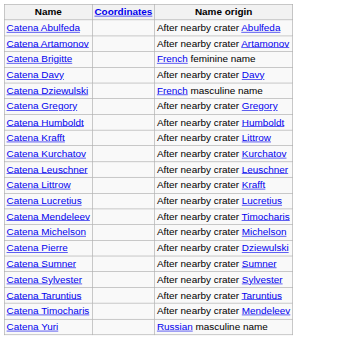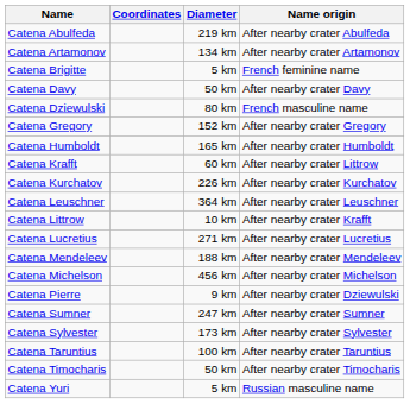+ column: Diameter | 219 km | 134 km | 5 km | 50 km | 80 km | 152 km | 165 km | 60 km | 226 km | 364 km | 10 km | 271 km | 188 km | 456 km | 9 km | 247 km | 173 km | 100 km | 50 km | 5 km
Catena Mendeleev | Name origin: After nearby crater Timocharis -> After nearby crater Mendeleev
Catena Timocharis | Name origin: After nearby crater Mendeleev -> After nearby crater Timocharis
